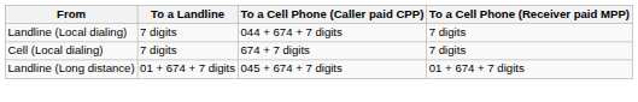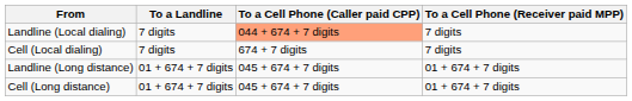Landline (Local dialing) | To a Cell Phone (Caller paid CPP): no background -> lightsalmon background
+ row: Cell (Long distance) | 01 + 674 + 7 digits | 045 + 674 + 7 digits | 01 + 674 + 7 digits
